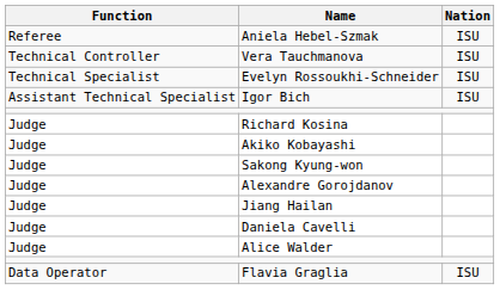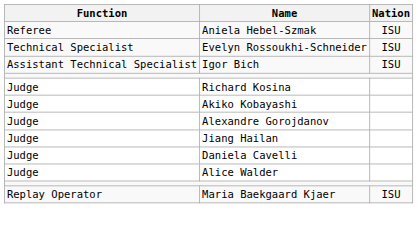- row: Technical Controller | Vera Tauchmanova | ISU
- row: Judge | Sakong Kyung-won
- row: Data Operator | Flavia Graglia | ISU
+ row: Replay Operator | Maria Baekgaard Kjaer | ISU
